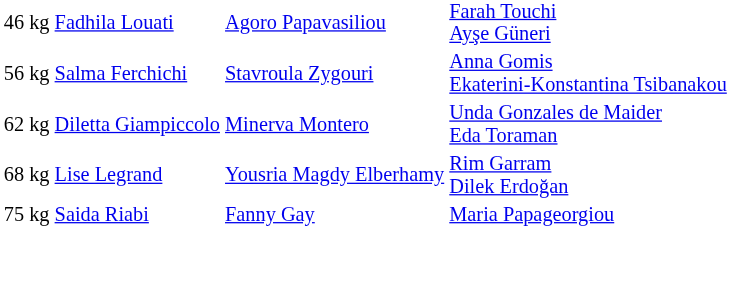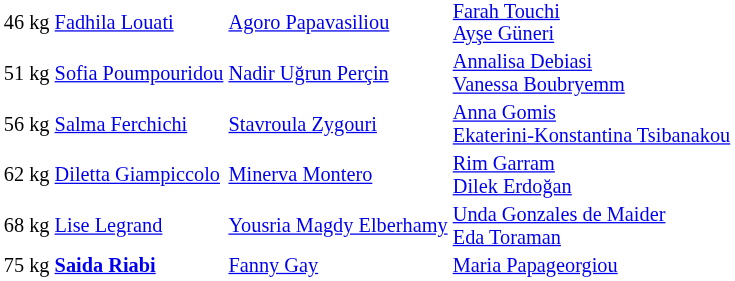+ row: 51 kg | Sofia Poumpouridou | Nadir Uğrun Perçin | Annalisa Debiasi Vanessa Boubryemm
62 kg | column 4: Unda Gonzales de Maider Eda Toraman -> Rim Garram Dilek Erdoğan
68 kg | column 4: Rim Garram Dilek Erdoğan -> Unda Gonzales de Maider Eda Toraman
75 kg | column 2: normal -> bold
